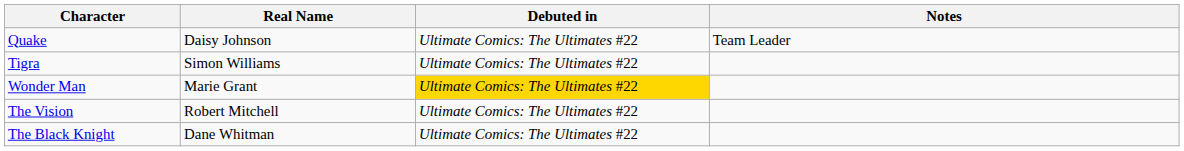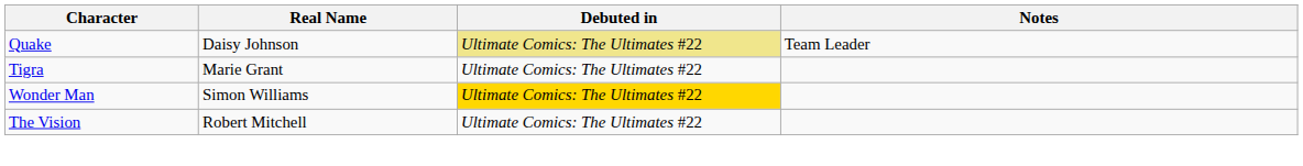Quake | Debuted in: no background -> khaki background
Tigra | Real Name: Simon Williams -> Marie Grant
Wonder Man | Real Name: Marie Grant -> Simon Williams
- row: The Black Knight | Dane Whitman | Ultimate Comics: The Ultimates #22
